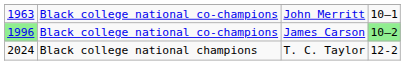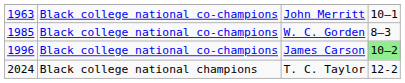+ row: 1985 | Black college national co-champions | W. C. Gorden | 8–3
James Carson | column 1: lightgreen background -> no background
